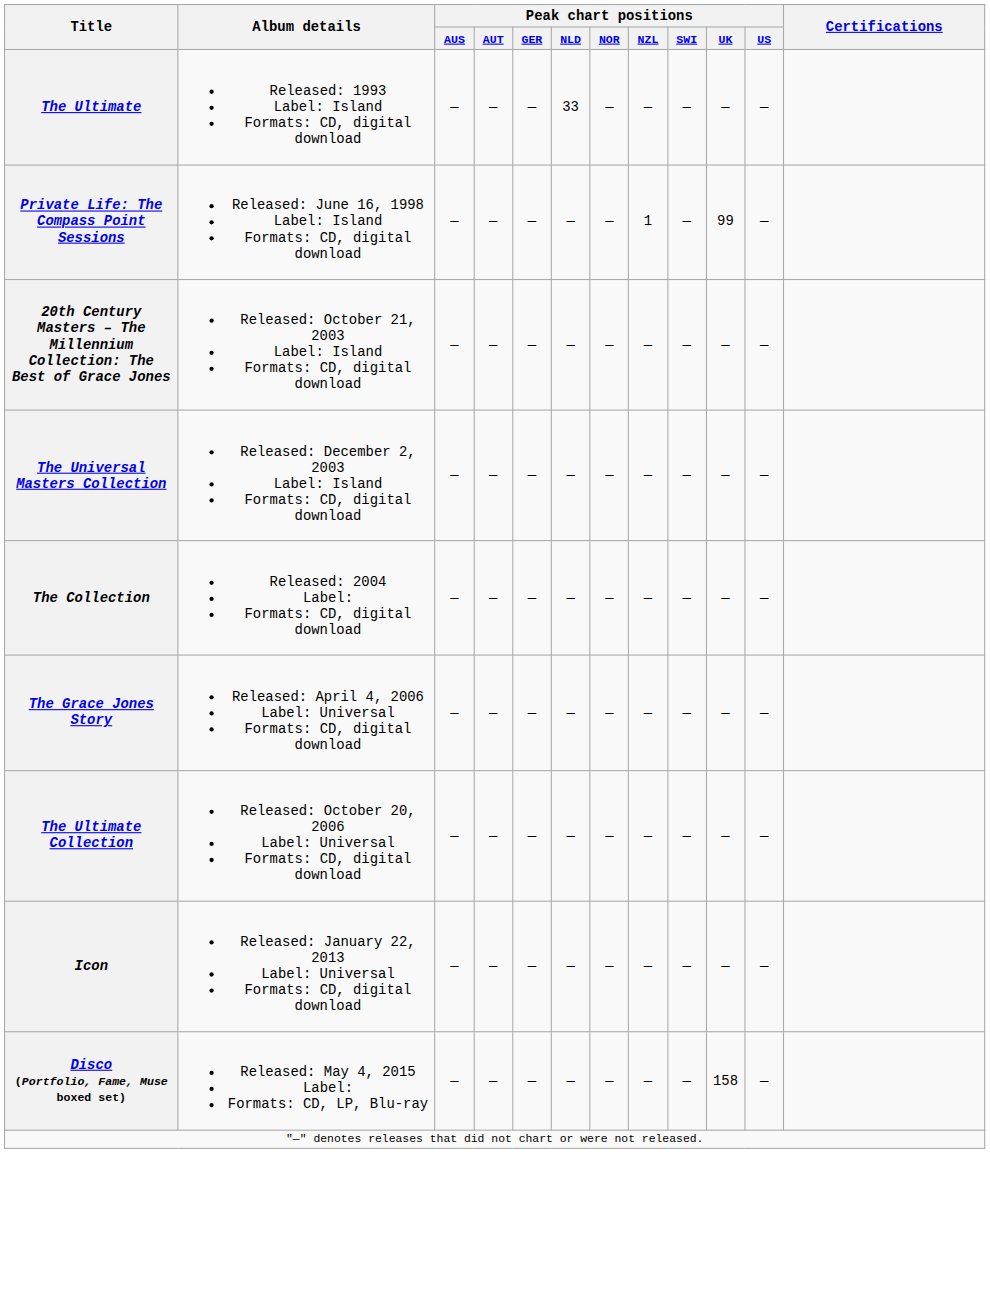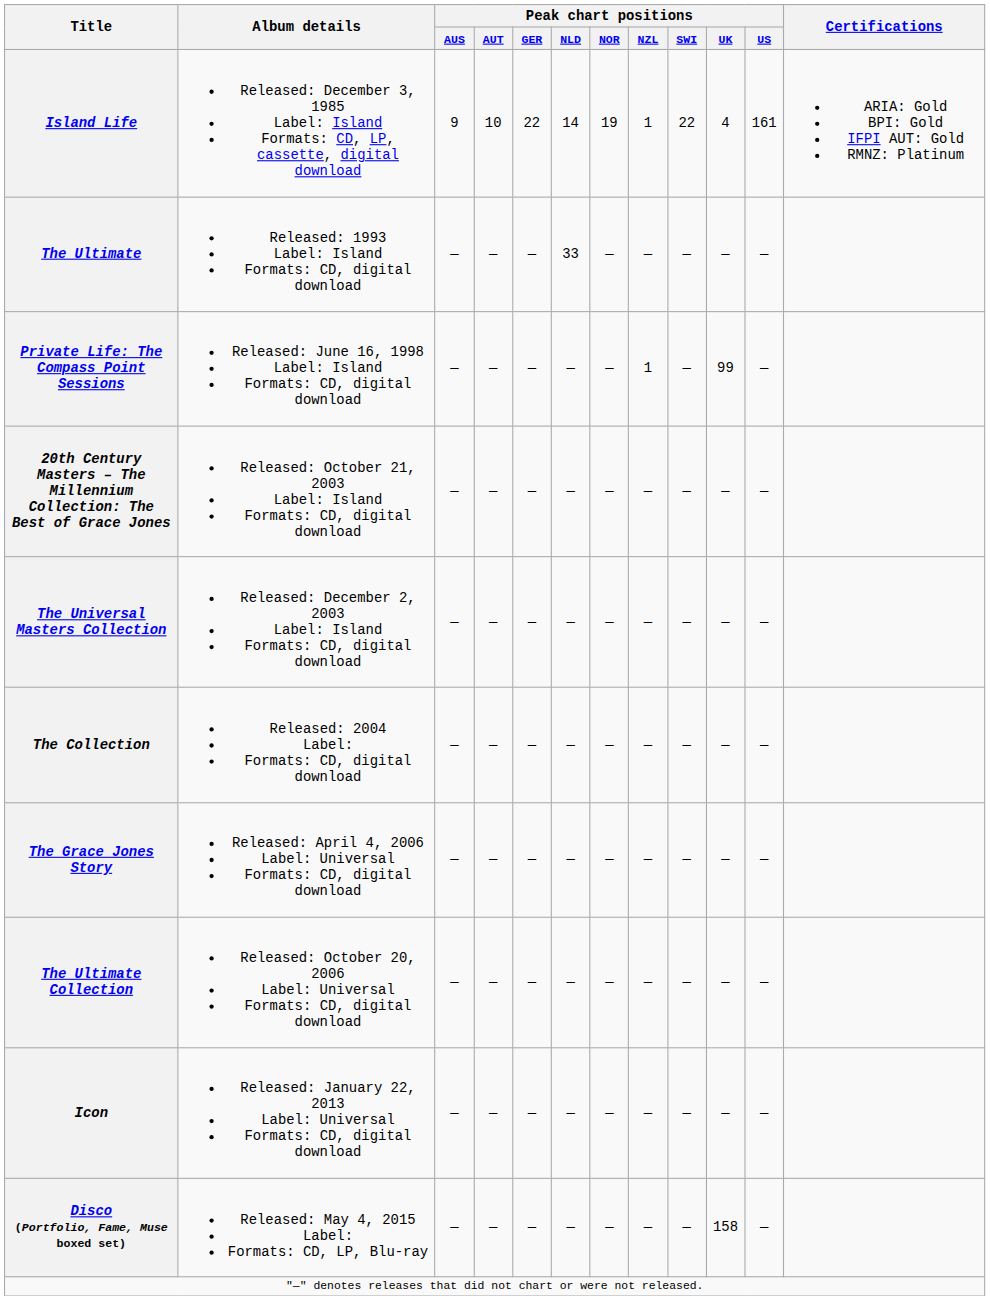+ row: Island Life | Released: December 3, 1985 Label: Island Formats: CD, LP, cassette, digital download | 9 | 10 | 22 | 14 | 19 | 1 | 22 | 4 | 161 | ARIA: Gold BPI: Gold IFPI AUT: Gold RMNZ: Platinum
